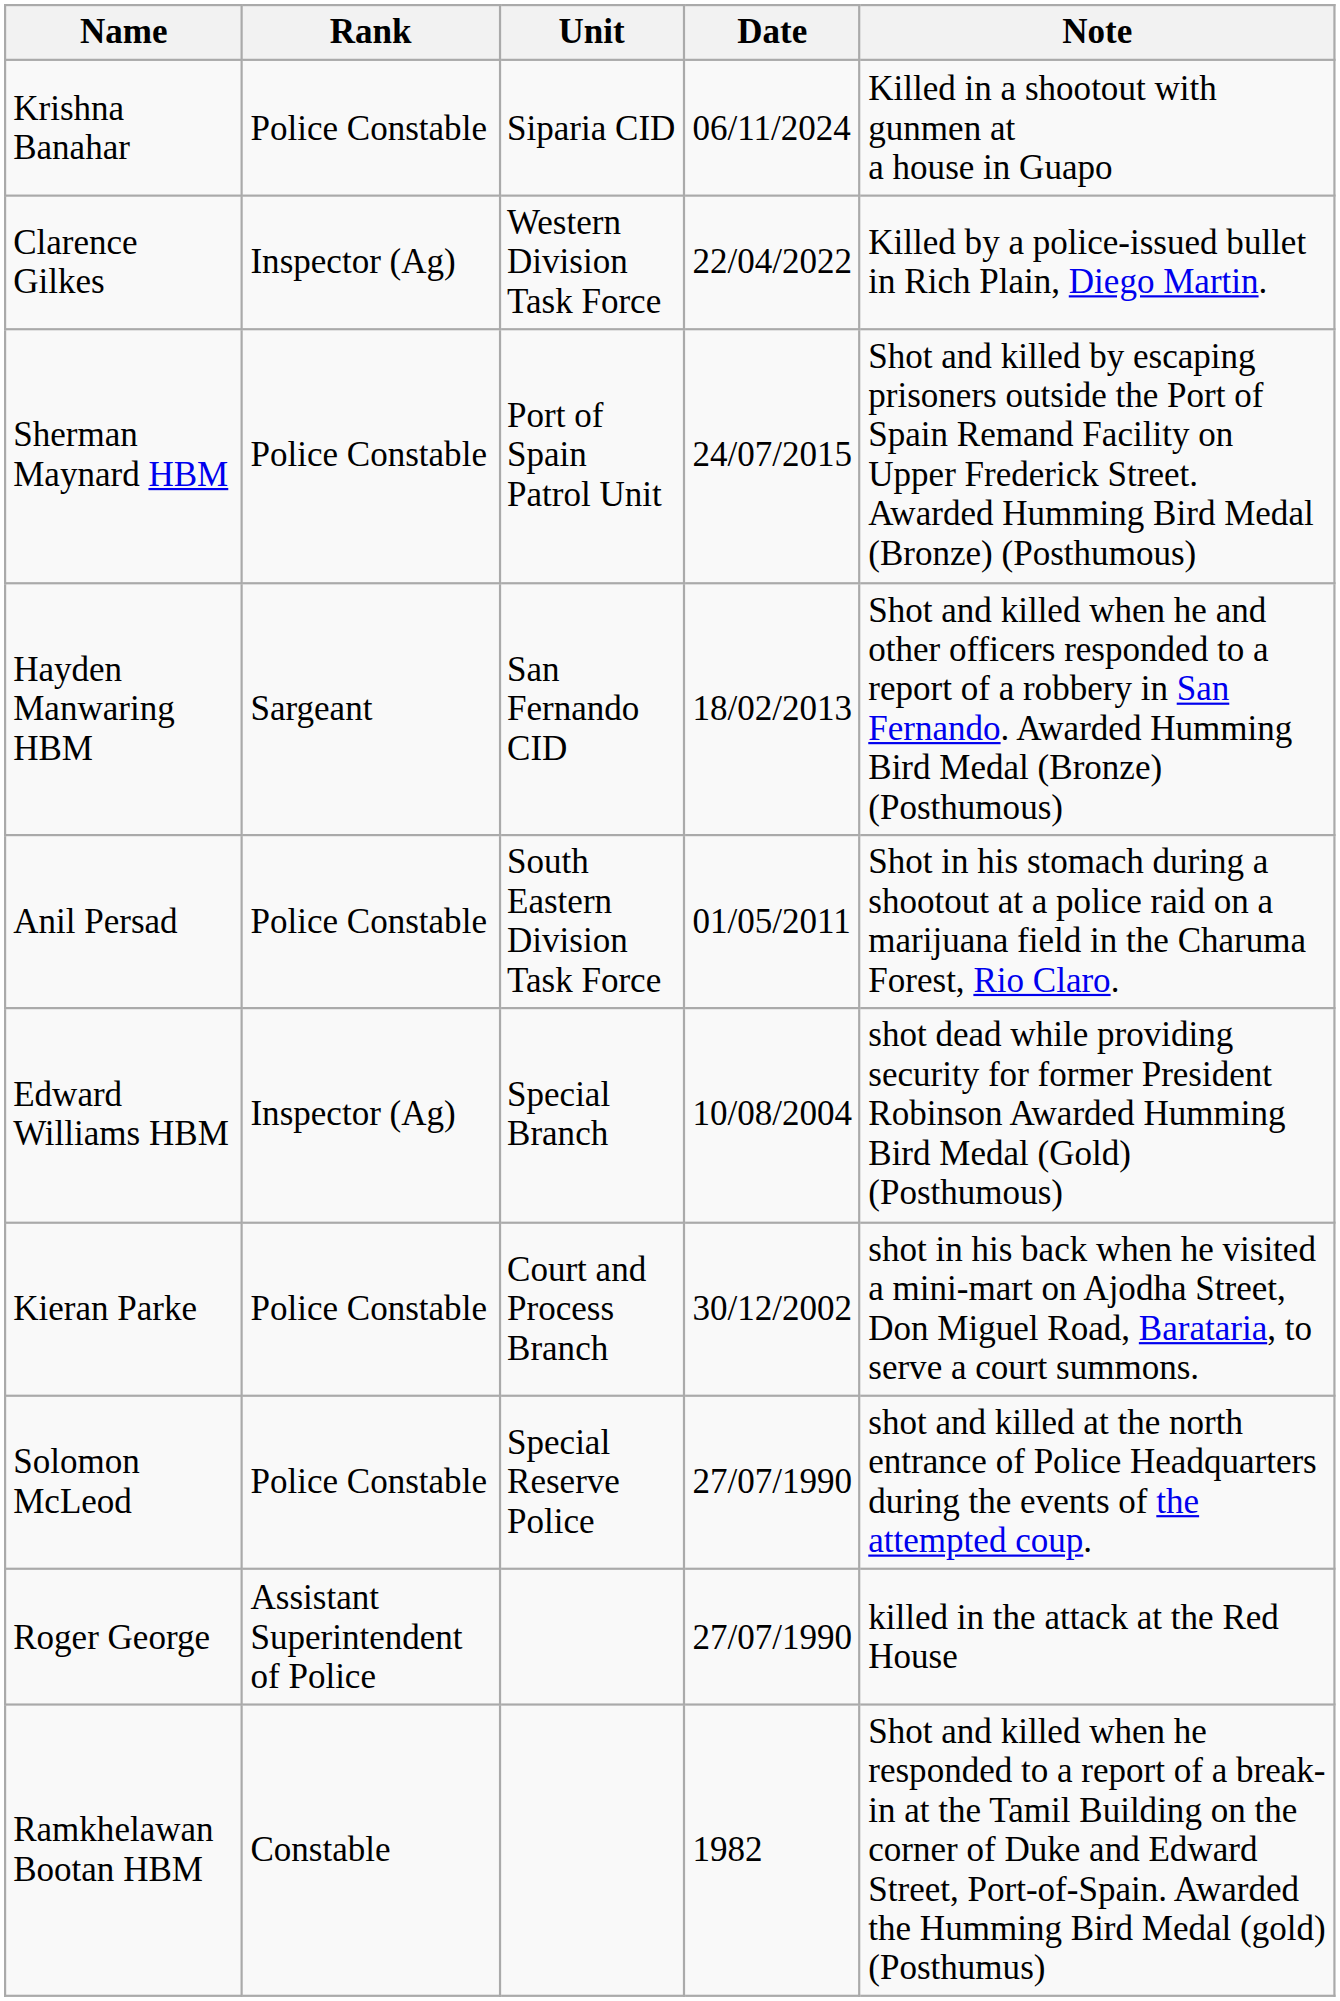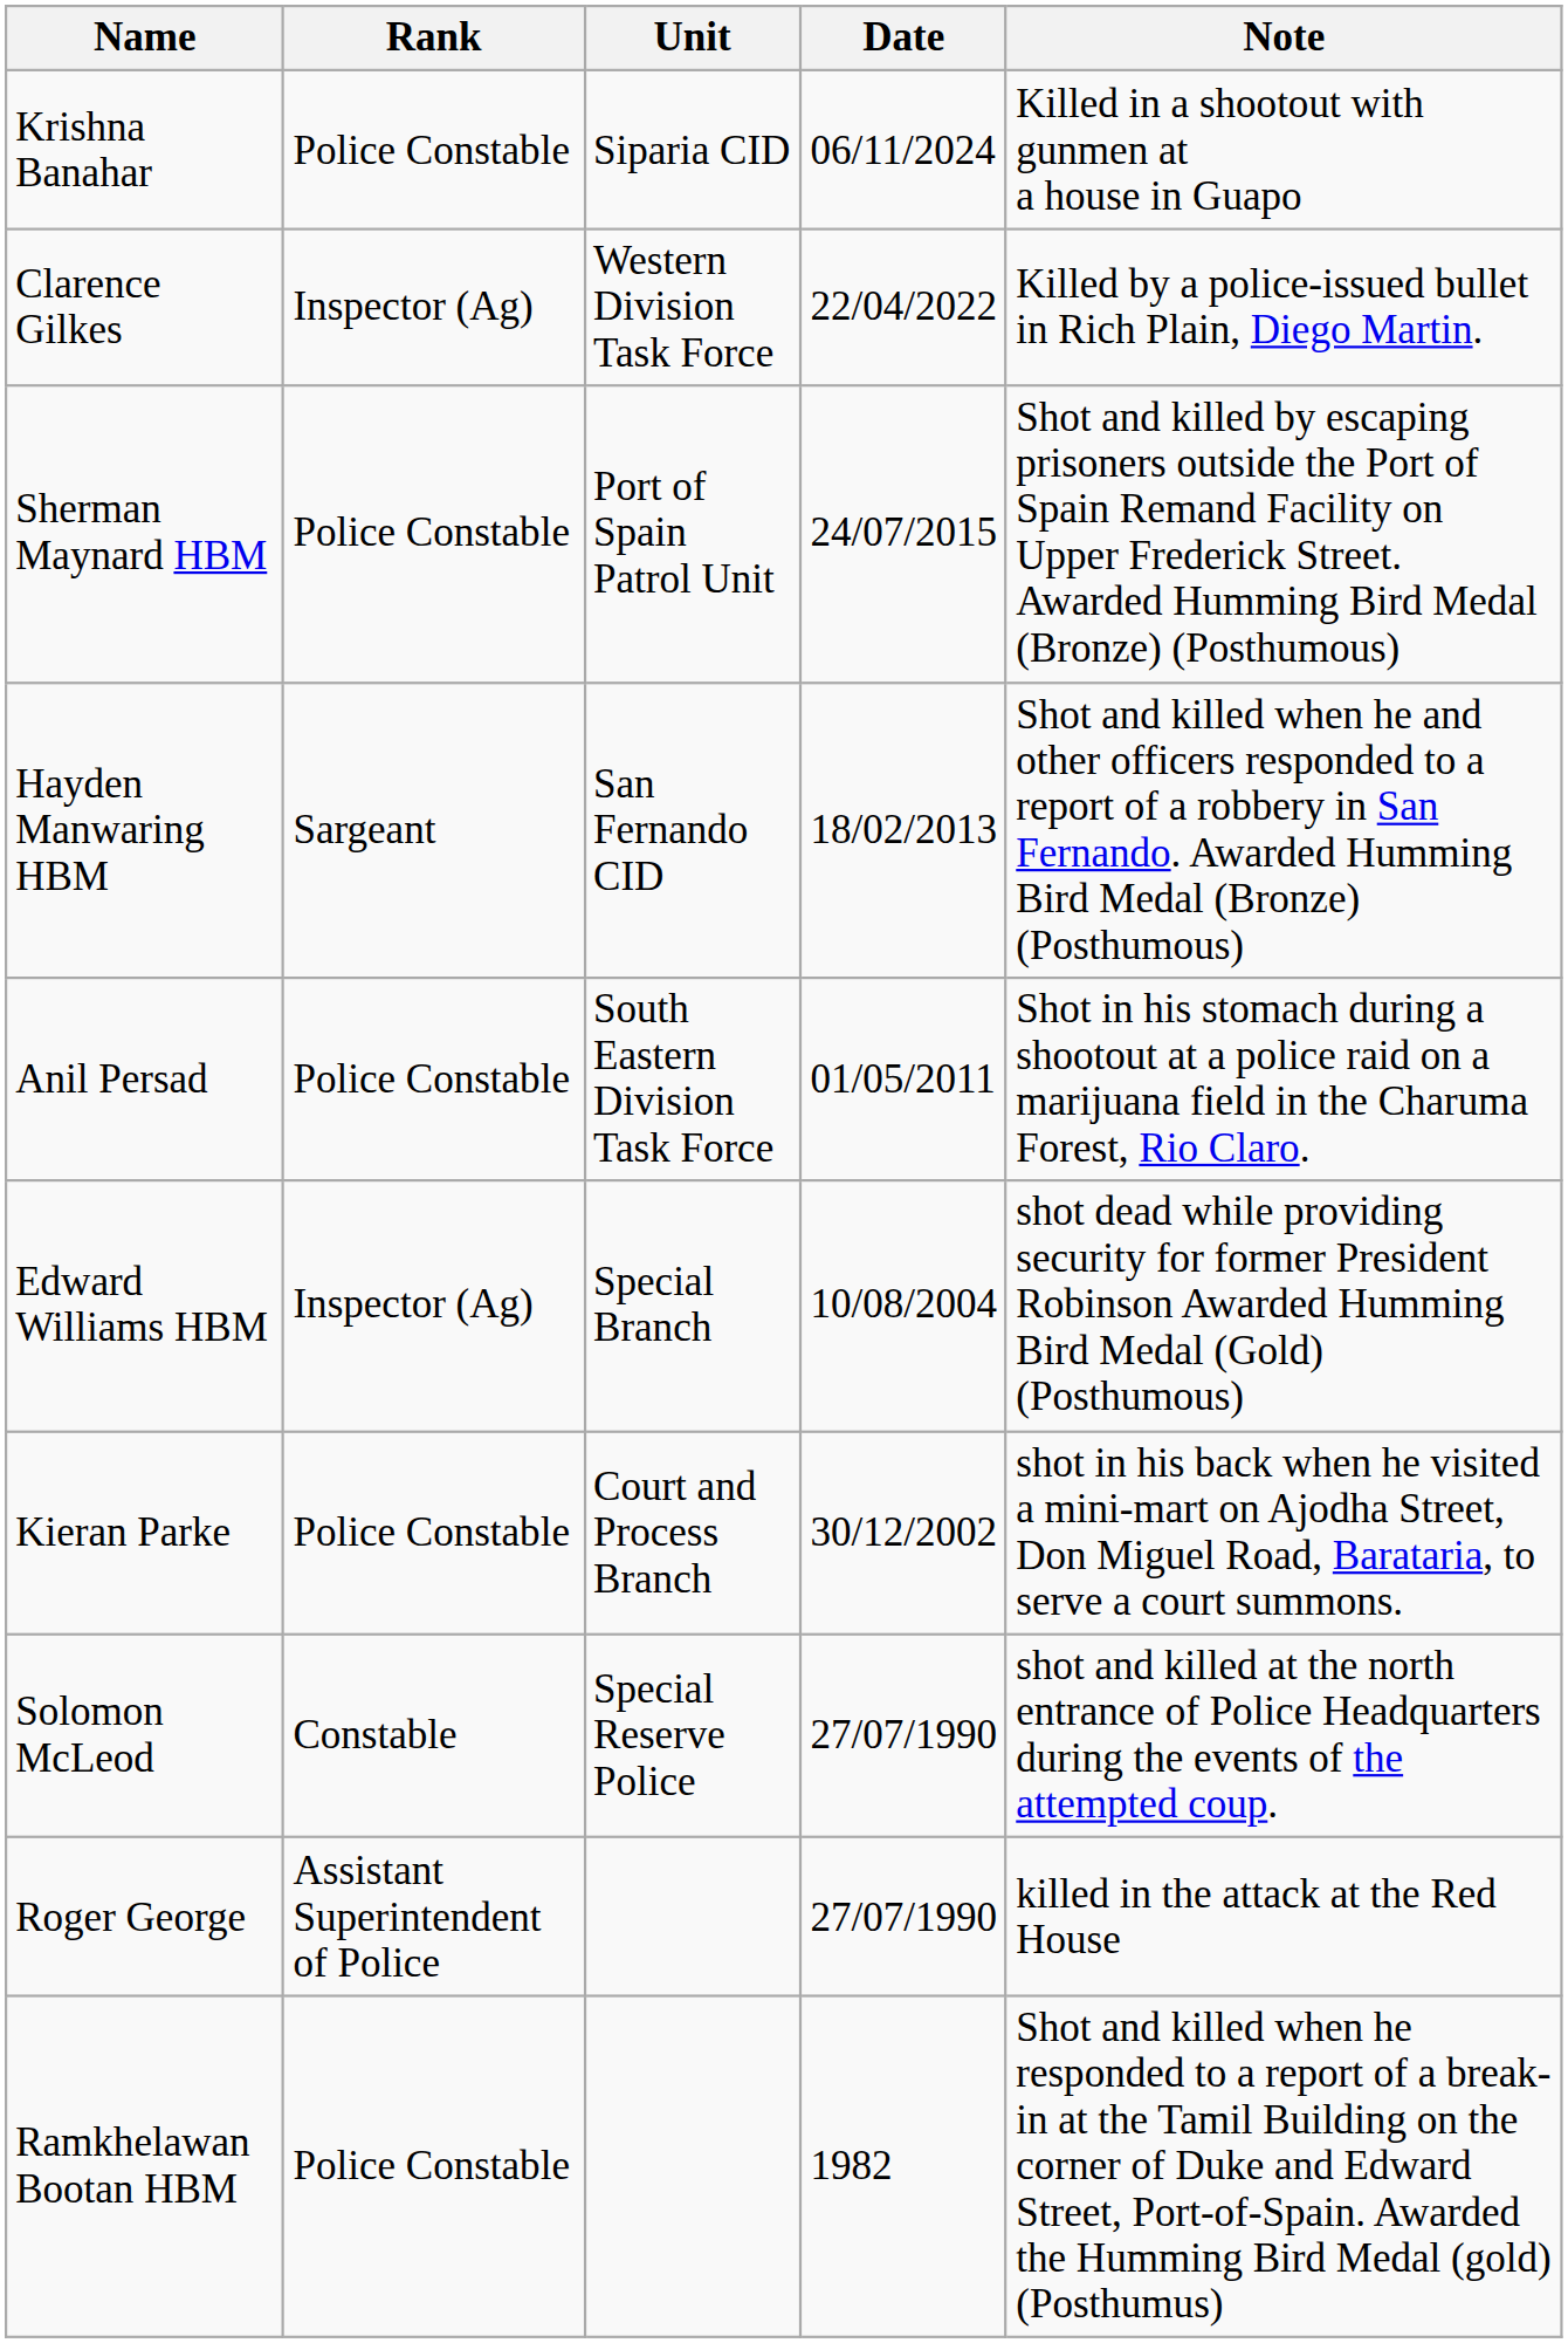Solomon McLeod | Rank: Police Constable -> Constable
Ramkhelawan Bootan HBM | Rank: Constable -> Police Constable
